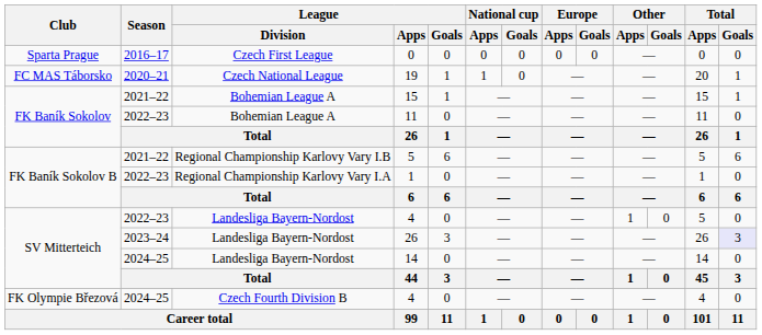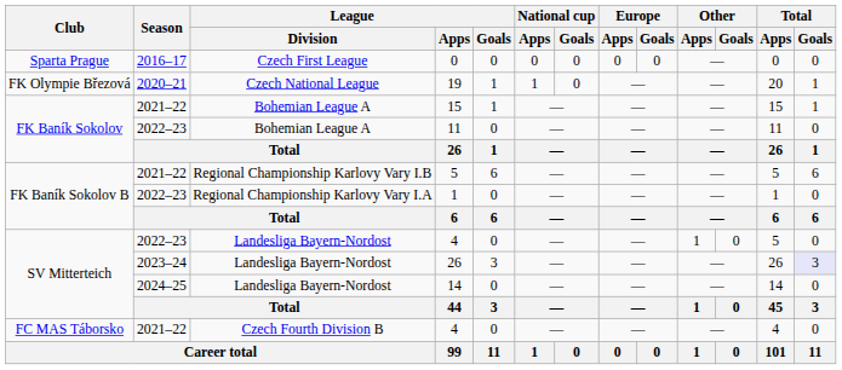19 | Club: FC MAS Táborsko -> FK Olympie Březová
Czech Fourth Division B / 4 | Club: FK Olympie Březová -> FC MAS Táborsko
Czech Fourth Division B / 4 | Season: 2024–25 -> 2021–22
